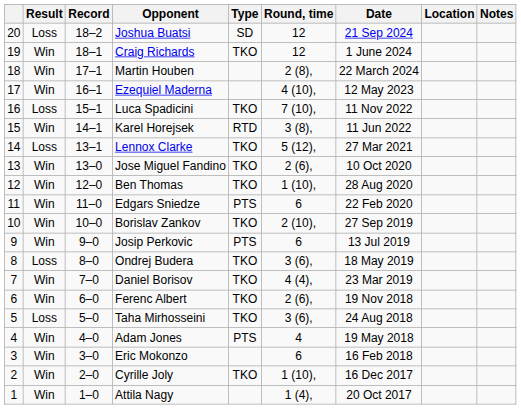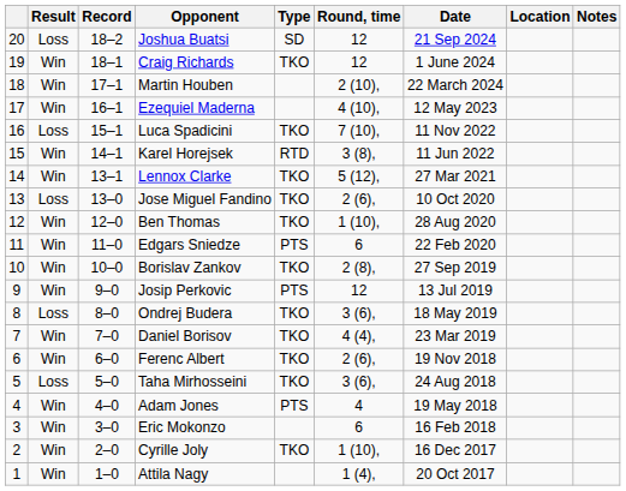Martin Houben | Round, time: 2 (8), -> 2 (10),
Lennox Clarke | Result: Loss -> Win
Jose Miguel Fandino | Result: Win -> Loss
Borislav Zankov | Round, time: 2 (10), -> 2 (8),
Josip Perkovic | Round, time: 6 -> 12
